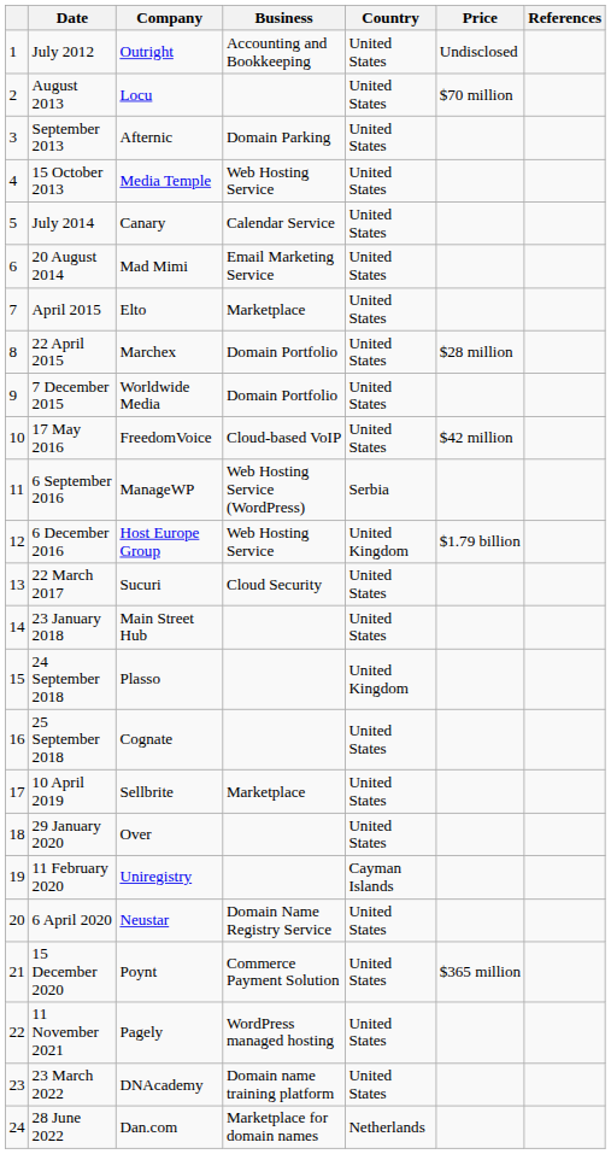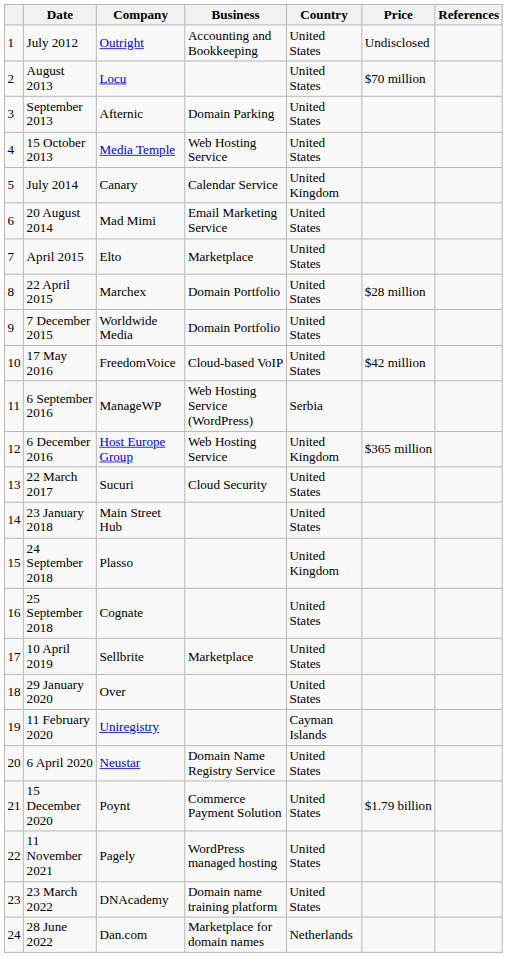July 2014 | Country: United States -> United Kingdom
6 December 2016 | Price: $1.79 billion -> $365 million
15 December 2020 | Price: $365 million -> $1.79 billion
